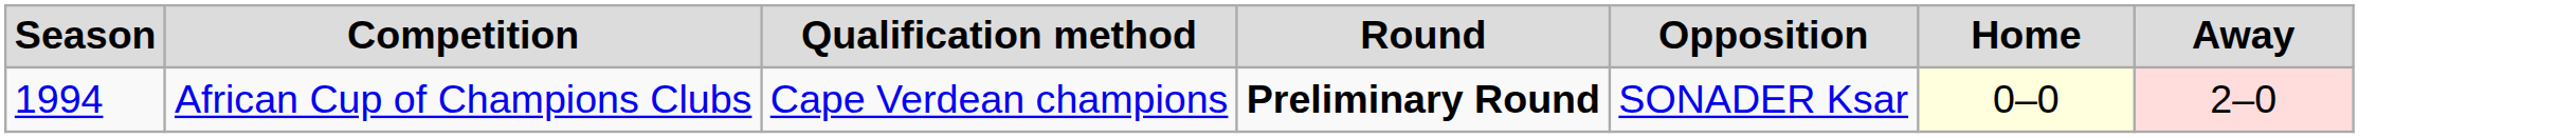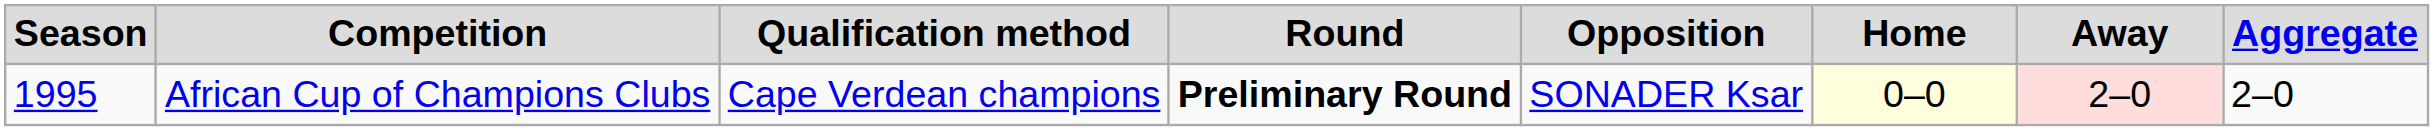+ column: Aggregate | 2–0
African Cup of Champions Clubs | Season: 1994 -> 1995
